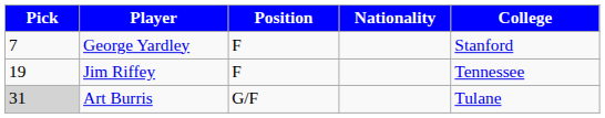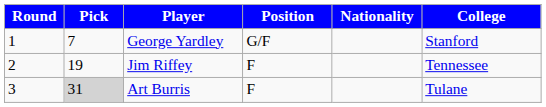+ column: Round | 1 | 2 | 3
George Yardley | Position: F -> G/F
Art Burris | Position: G/F -> F
